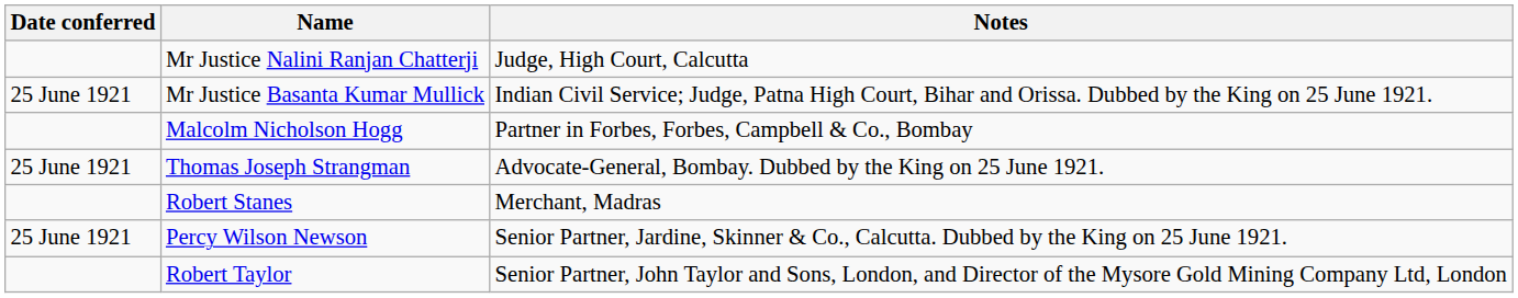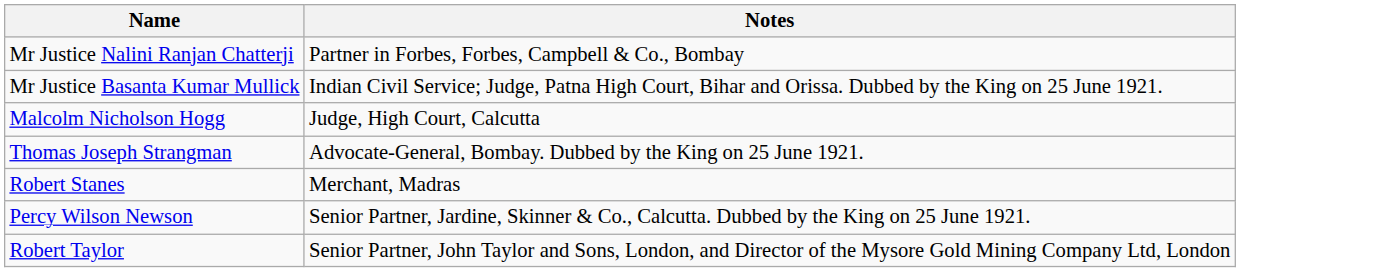- column: Date conferred | 25 June 1921 | 25 June 1921 | 25 June 1921
Mr Justice Nalini Ranjan Chatterji | Notes: Judge, High Court, Calcutta -> Partner in Forbes, Forbes, Campbell & Co., Bombay
Malcolm Nicholson Hogg | Notes: Partner in Forbes, Forbes, Campbell & Co., Bombay -> Judge, High Court, Calcutta
